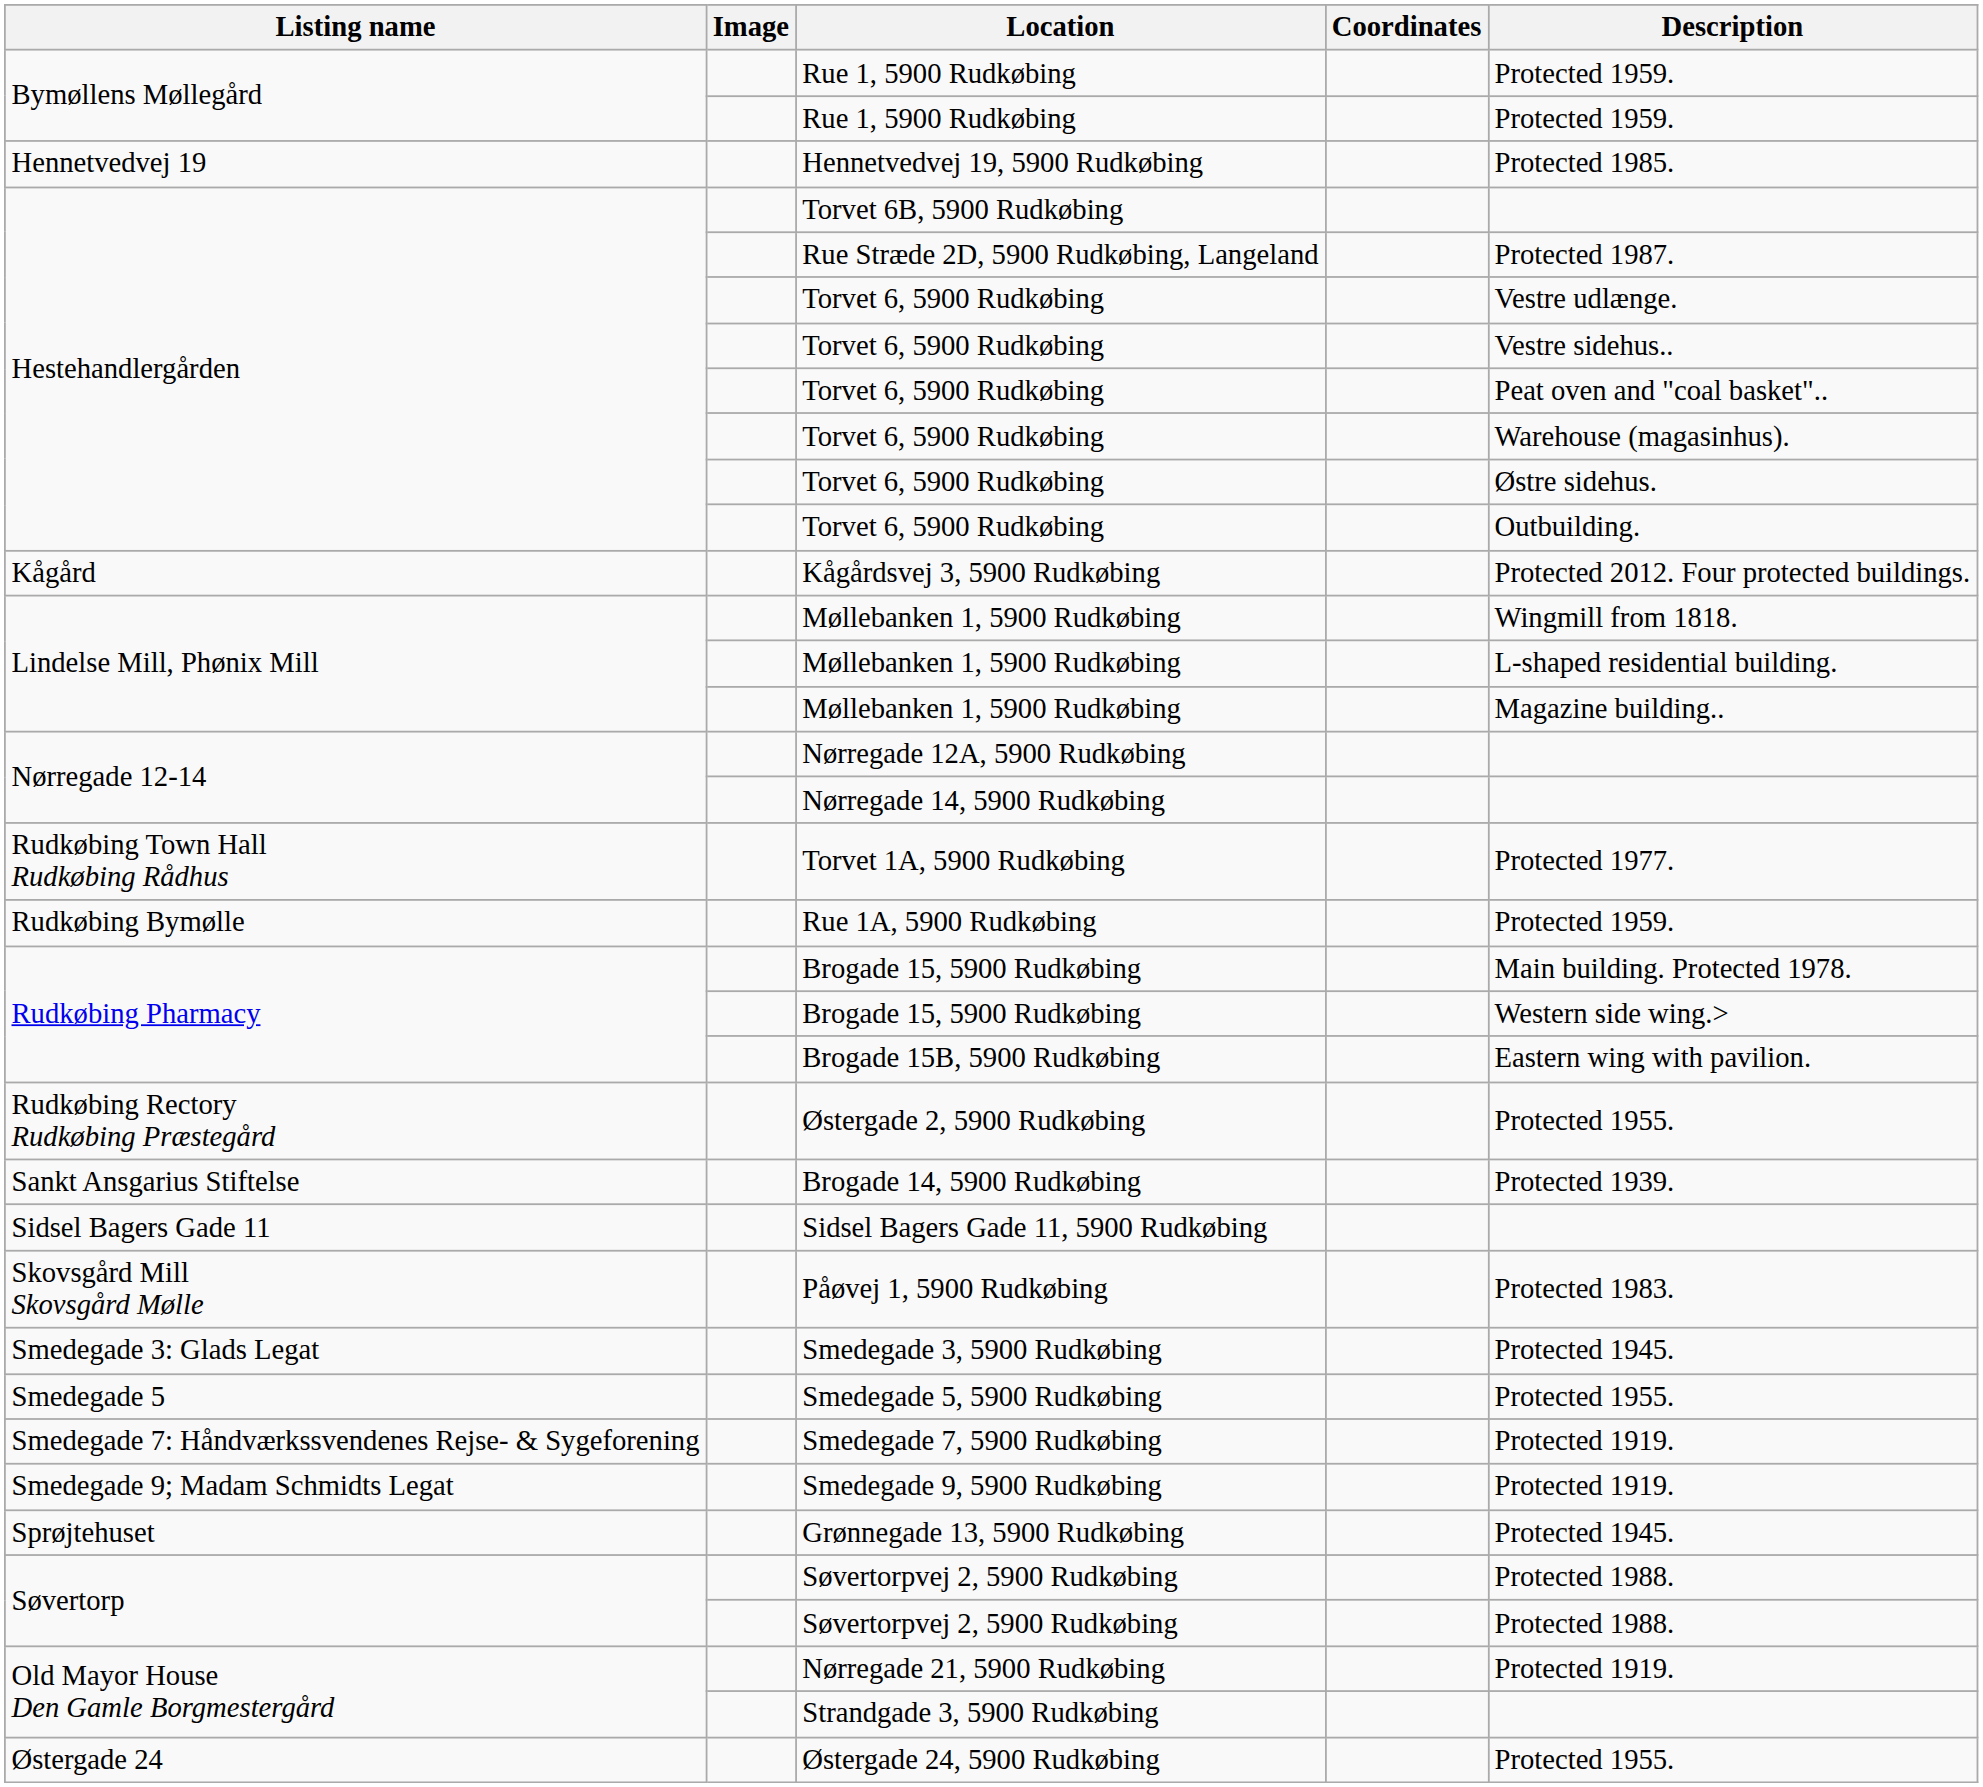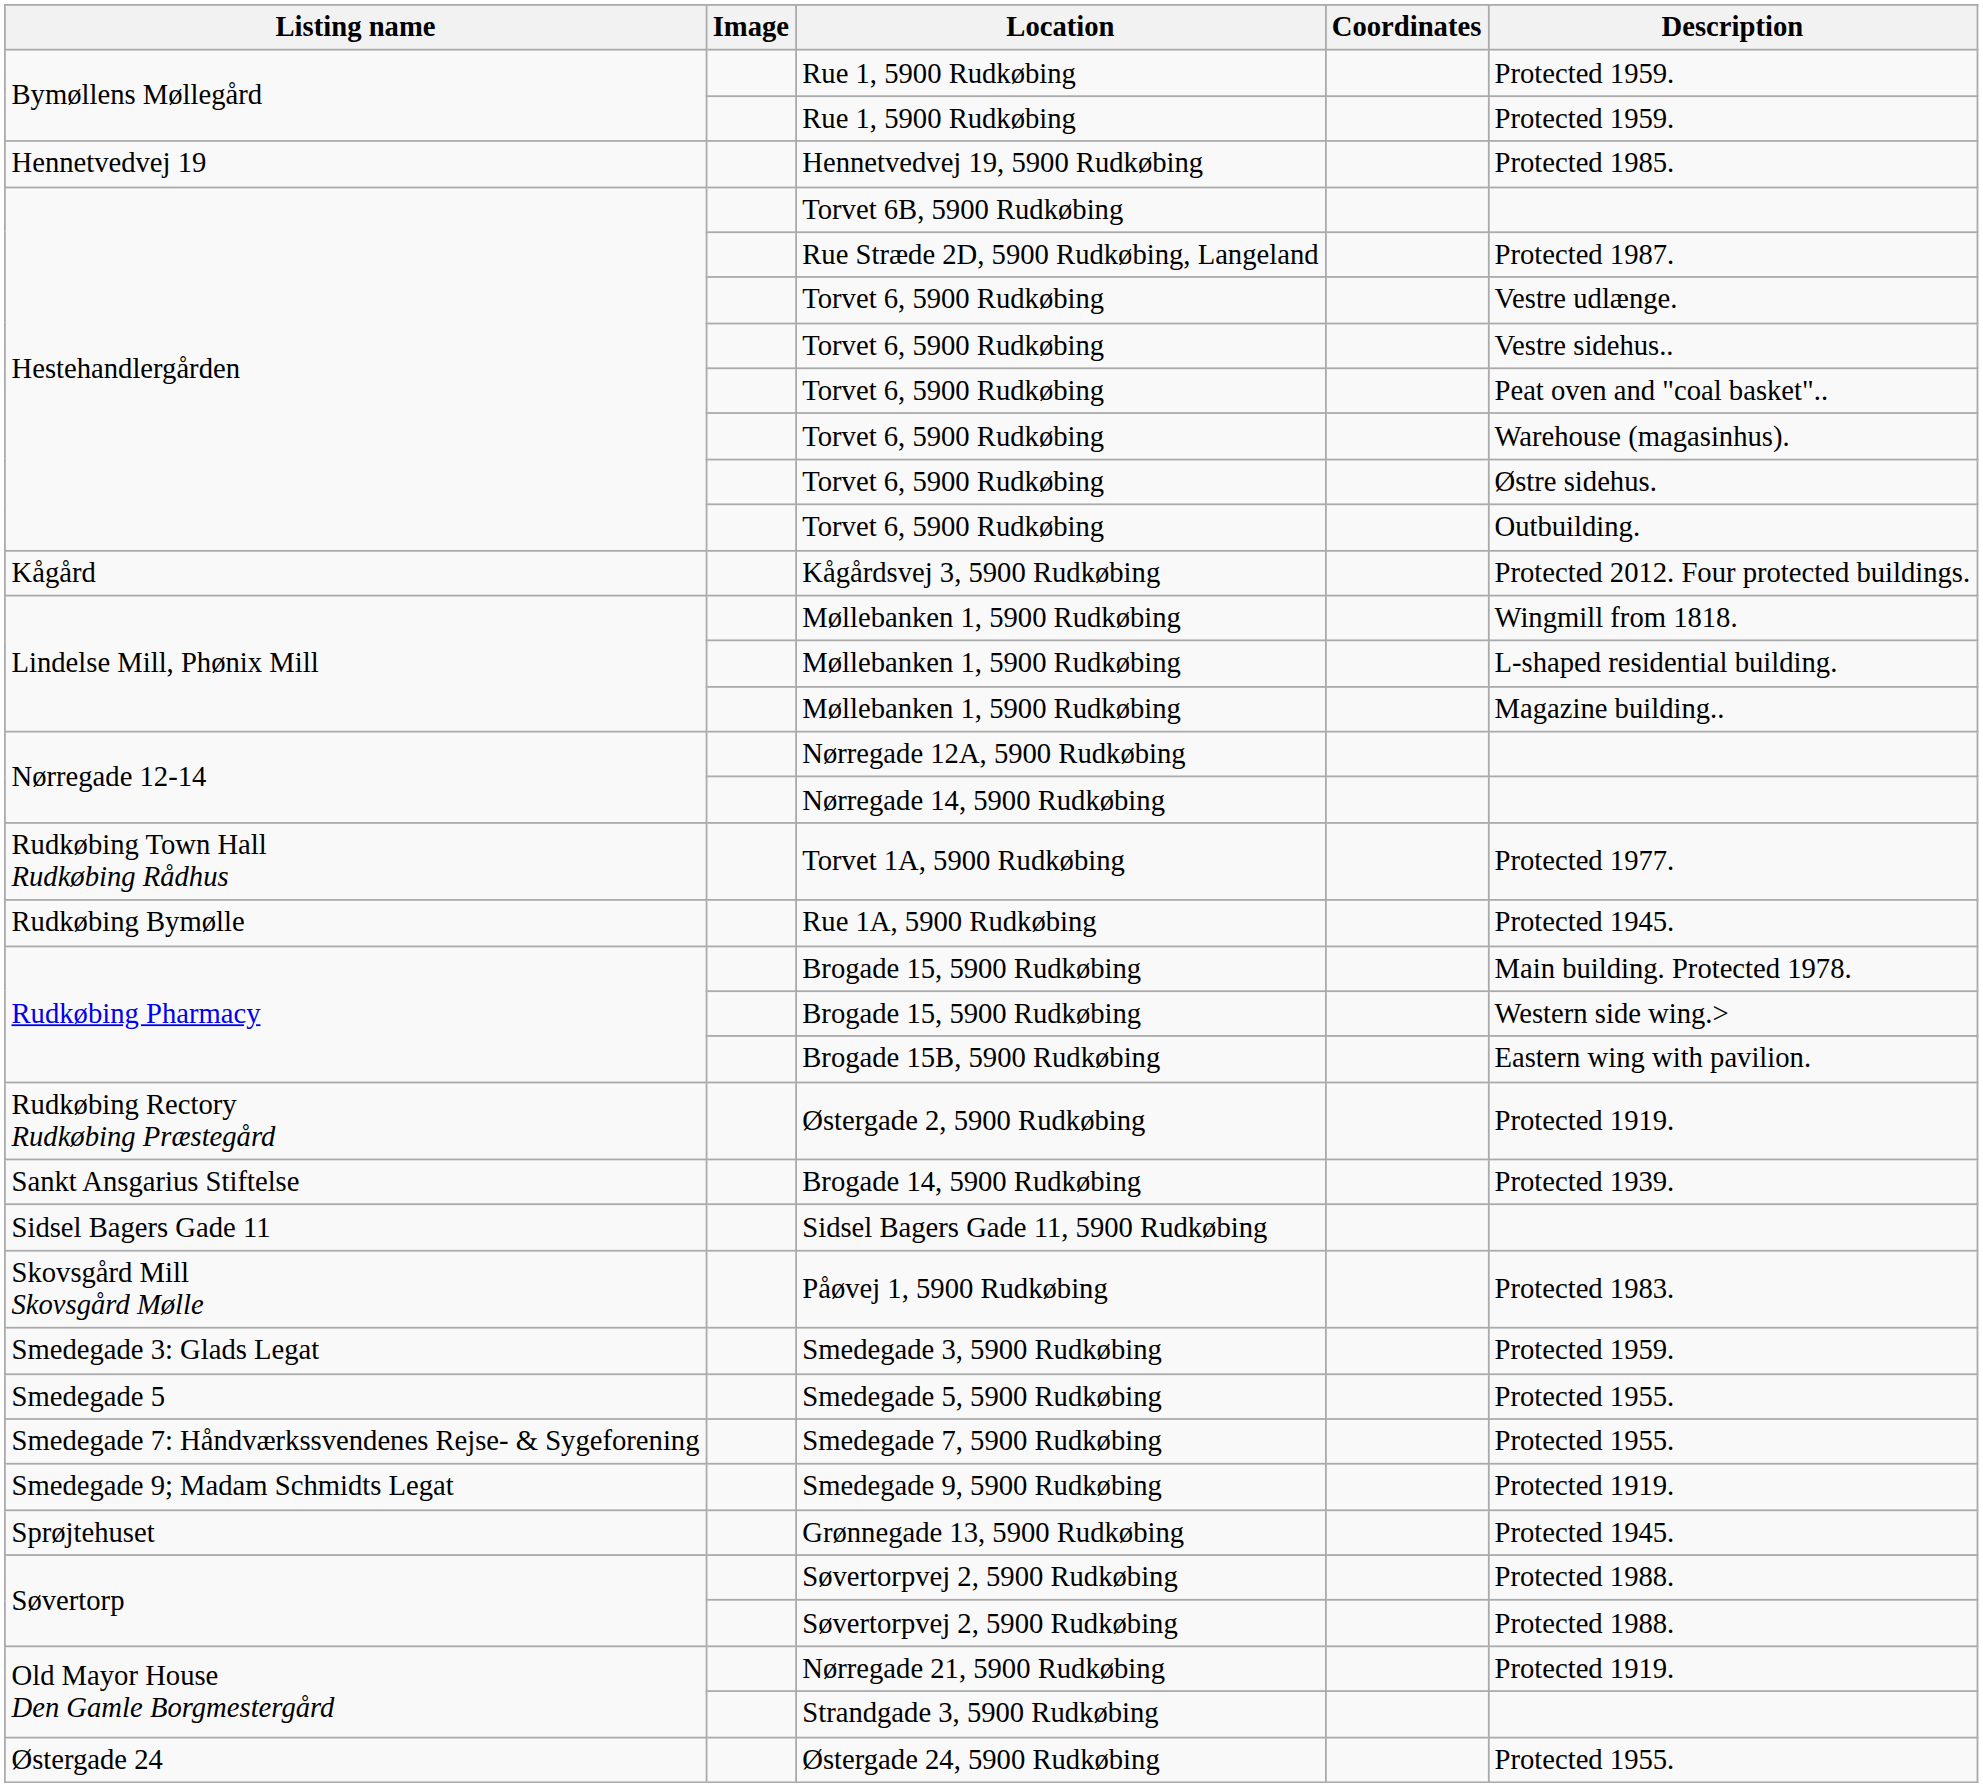Rue 1A, 5900 Rudkøbing | Description: Protected 1959. -> Protected 1945.
Østergade 2, 5900 Rudkøbing | Description: Protected 1955. -> Protected 1919.
Smedegade 3, 5900 Rudkøbing | Description: Protected 1945. -> Protected 1959.
Smedegade 7, 5900 Rudkøbing | Description: Protected 1919. -> Protected 1955.
